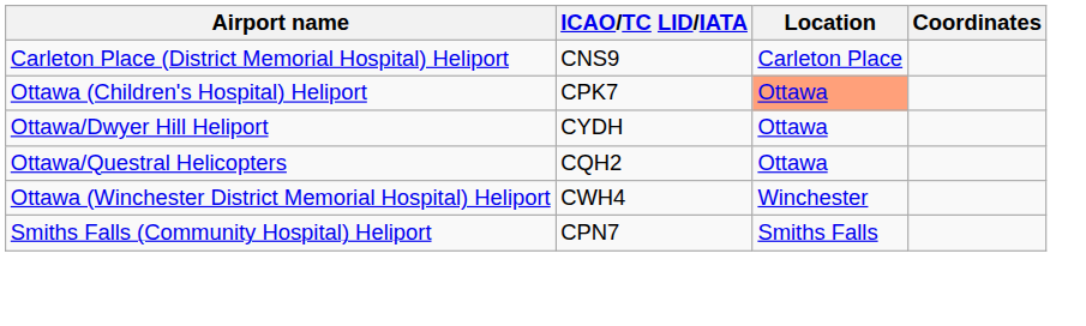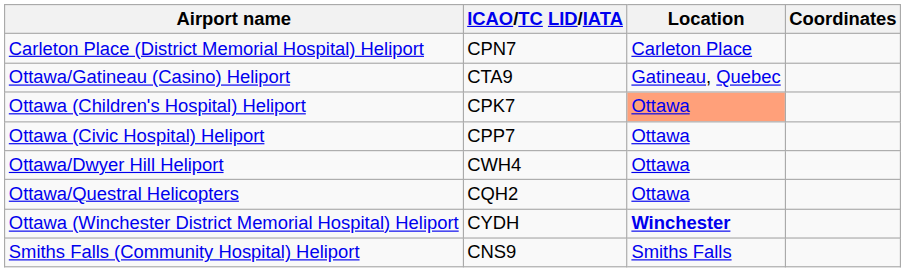Carleton Place (District Memorial Hospital) Heliport | ICAO/TC LID/IATA: CNS9 -> CPN7
+ row: Ottawa/Gatineau (Casino) Heliport | CTA9 | Gatineau, Quebec
+ row: Ottawa (Civic Hospital) Heliport | CPP7 | Ottawa
Ottawa/Dwyer Hill Heliport | ICAO/TC LID/IATA: CYDH -> CWH4
Ottawa (Winchester District Memorial Hospital) Heliport | ICAO/TC LID/IATA: CWH4 -> CYDH
Ottawa (Winchester District Memorial Hospital) Heliport | Location: normal -> bold
Smiths Falls (Community Hospital) Heliport | ICAO/TC LID/IATA: CPN7 -> CNS9
